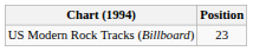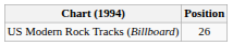US Modern Rock Tracks (Billboard) | Position: 23 -> 26
